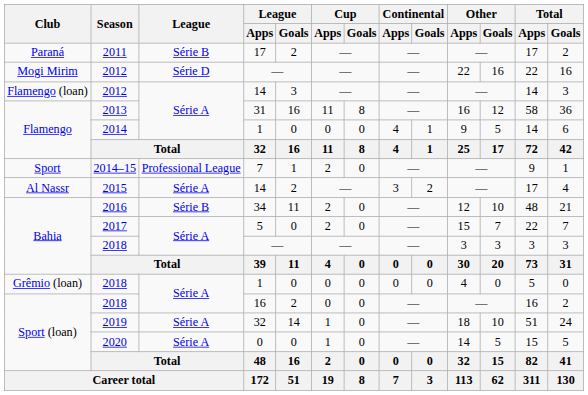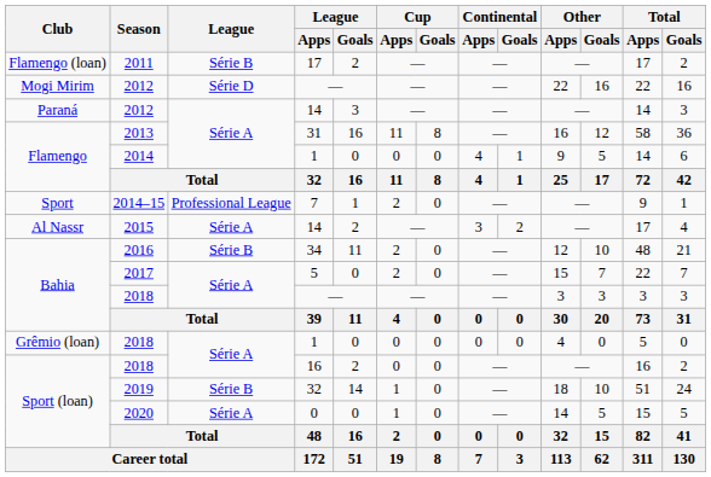2011 | Club: Paraná -> Flamengo (loan)
2012 / 14 | Club: Flamengo (loan) -> Paraná
2019 | League: Série A -> Série B
